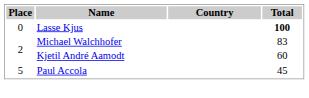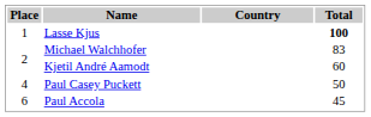Lasse Kjus | Place: 0 -> 1
+ row: 4 | Paul Casey Puckett | 50
Paul Accola | Place: 5 -> 6
